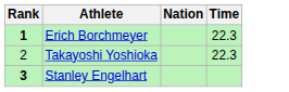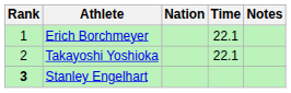+ column: Notes
Erich Borchmeyer | Rank: bold -> normal
Erich Borchmeyer | Time: 22.3 -> 22.1
Takayoshi Yoshioka | Time: 22.3 -> 22.1
